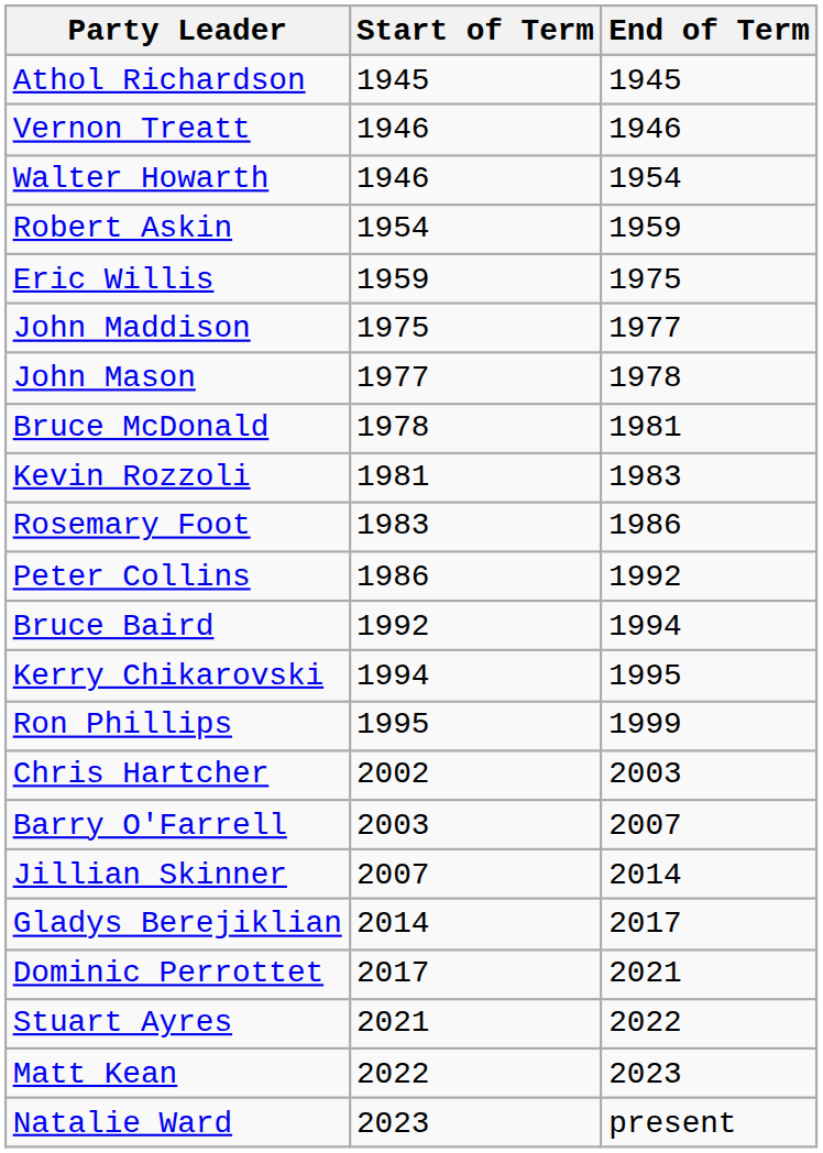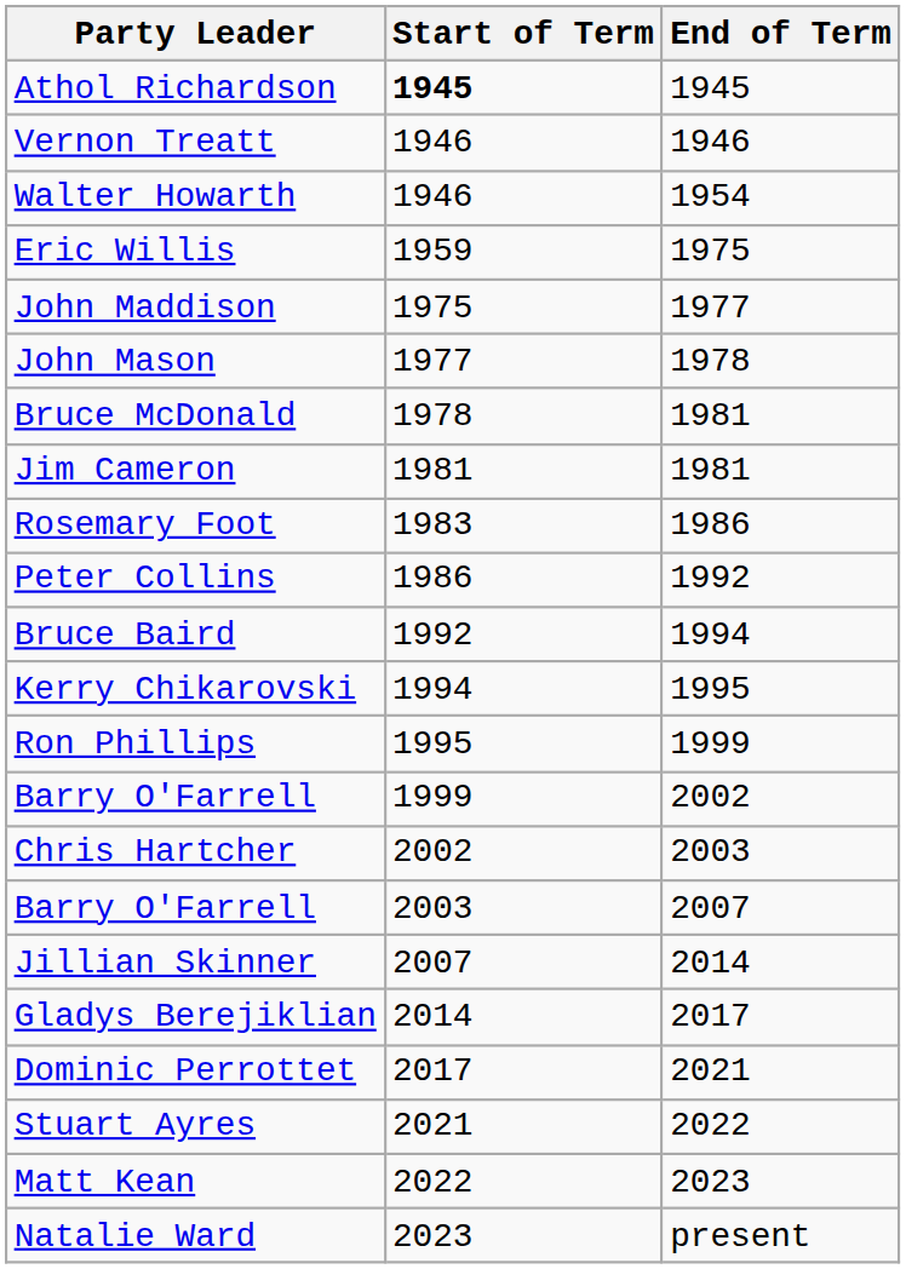Athol Richardson | Start of Term: normal -> bold
- row: Robert Askin | 1954 | 1959
+ row: Jim Cameron | 1981 | 1981
- row: Kevin Rozzoli | 1981 | 1983
+ row: Barry O'Farrell | 1999 | 2002
